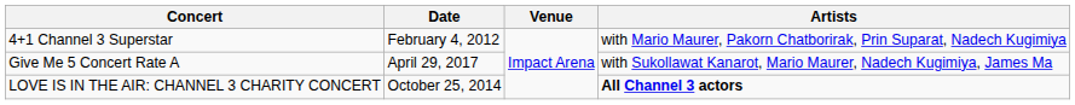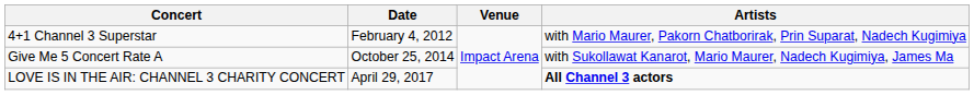Give Me 5 Concert Rate A | Date: April 29, 2017 -> October 25, 2014
LOVE IS IN THE AIR: CHANNEL 3 CHARITY CONCERT | Date: October 25, 2014 -> April 29, 2017
